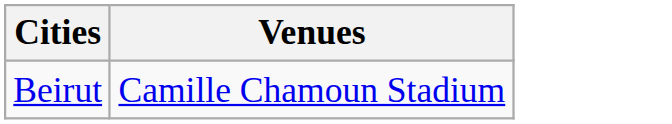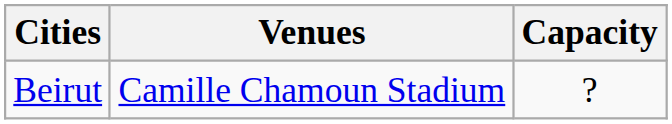+ column: Capacity | ?
